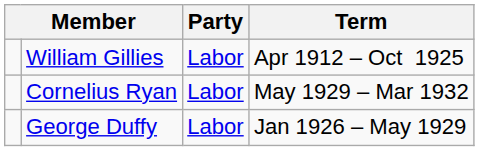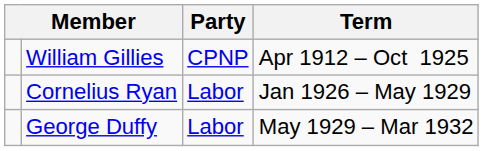William Gillies | Party: Labor -> CPNP
Cornelius Ryan | Term: May 1929 – Mar 1932 -> Jan 1926 – May 1929
George Duffy | Term: Jan 1926 – May 1929 -> May 1929 – Mar 1932
